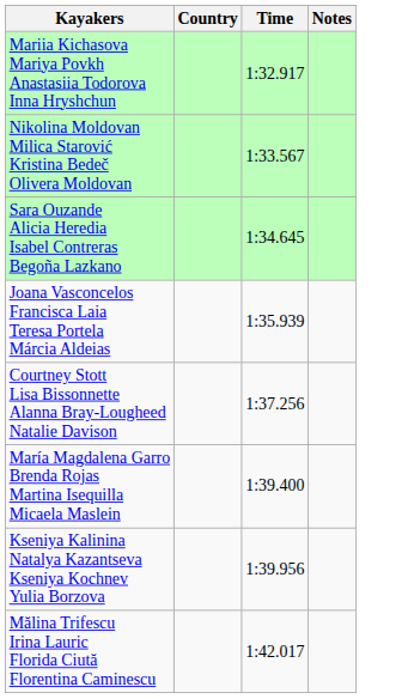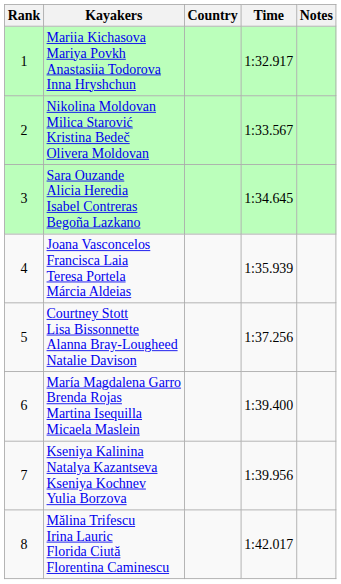+ column: Rank | 1 | 2 | 3 | 4 | 5 | 6 | 7 | 8
